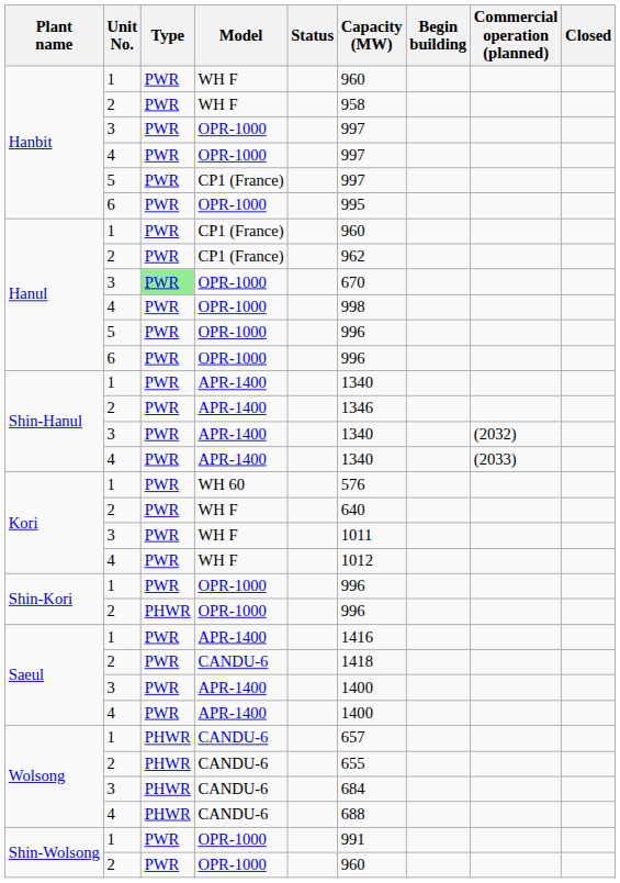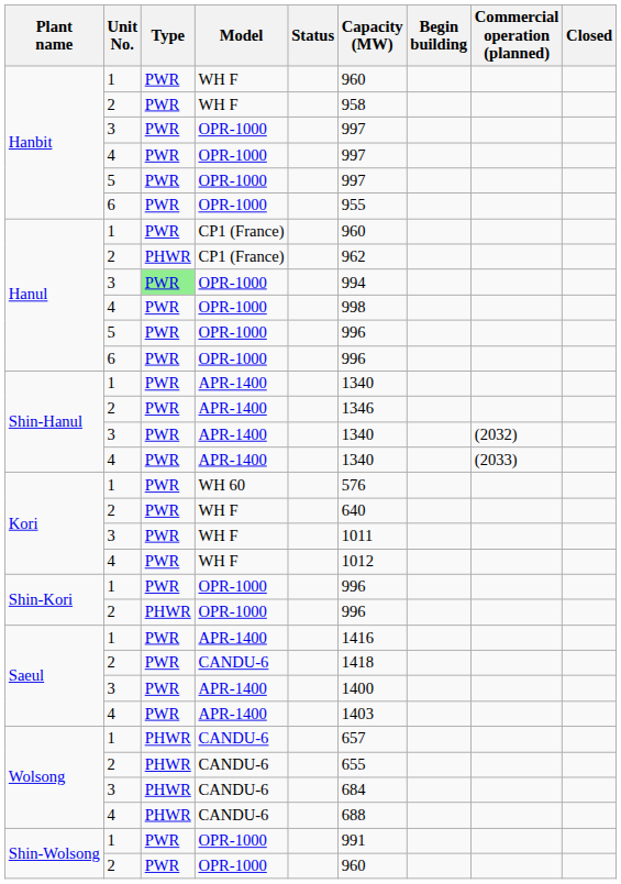Hanbit / 5 | Model: CP1 (France) -> OPR-1000
Hanbit / 6 | Capacity (MW): 995 -> 955
Hanul / 2 | Type: PWR -> PHWR
Hanul / 3 | Capacity (MW): 670 -> 994
Saeul / 4 | Capacity (MW): 1400 -> 1403
